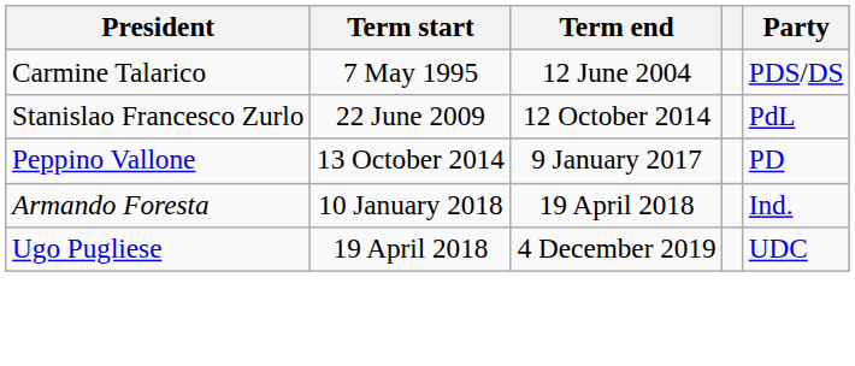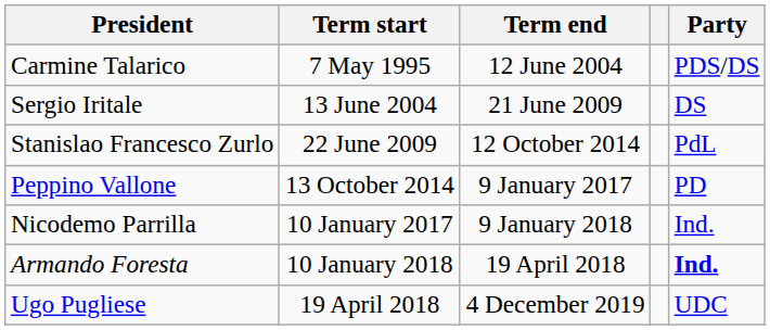+ row: Sergio Iritale | 13 June 2004 | 21 June 2009 | DS
+ row: Nicodemo Parrilla | 10 January 2017 | 9 January 2018 | Ind.
Armando Foresta | Party: normal -> bold
